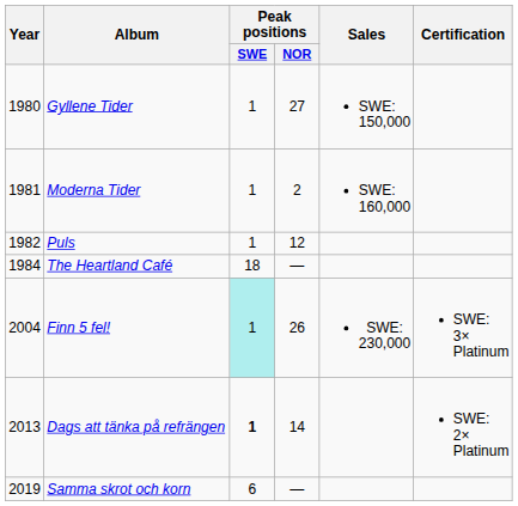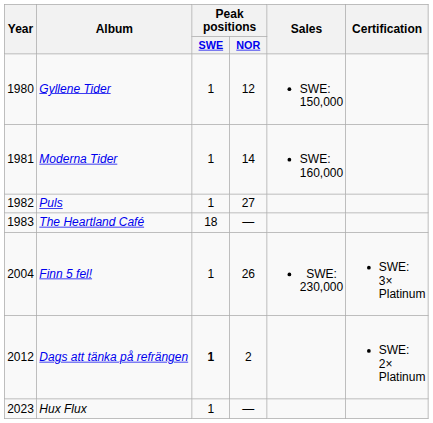Gyllene Tider | Peak positions / NOR: 27 -> 12
Moderna Tider | Peak positions / NOR: 2 -> 14
Puls | Peak positions / NOR: 12 -> 27
The Heartland Café | Year: 1984 -> 1983
Finn 5 fel! | Peak positions / SWE: paleturquoise background -> no background
Dags att tänka på refrängen | Year: 2013 -> 2012
Dags att tänka på refrängen | Peak positions / NOR: 14 -> 2
- row: 2019 | Samma skrot och korn | 6 | —
+ row: 2023 | Hux Flux | 1 | —
